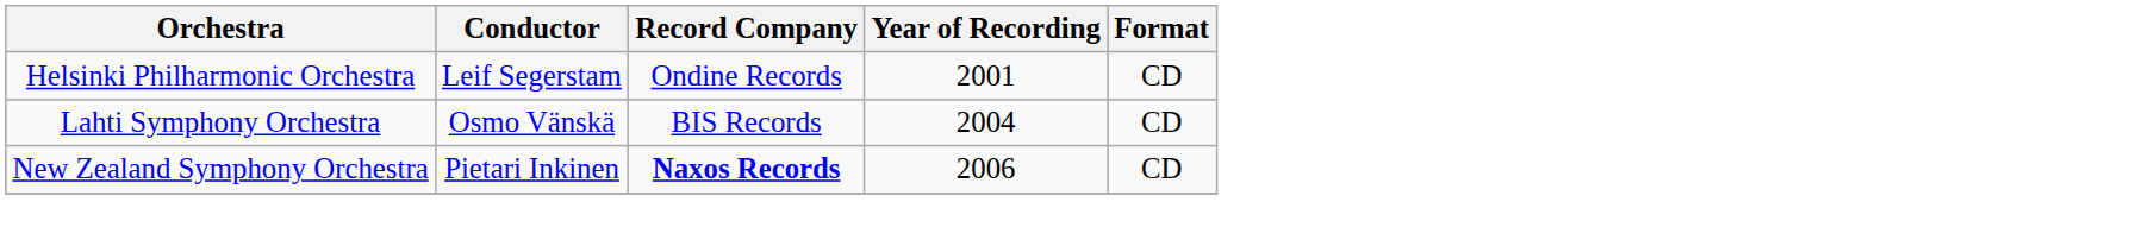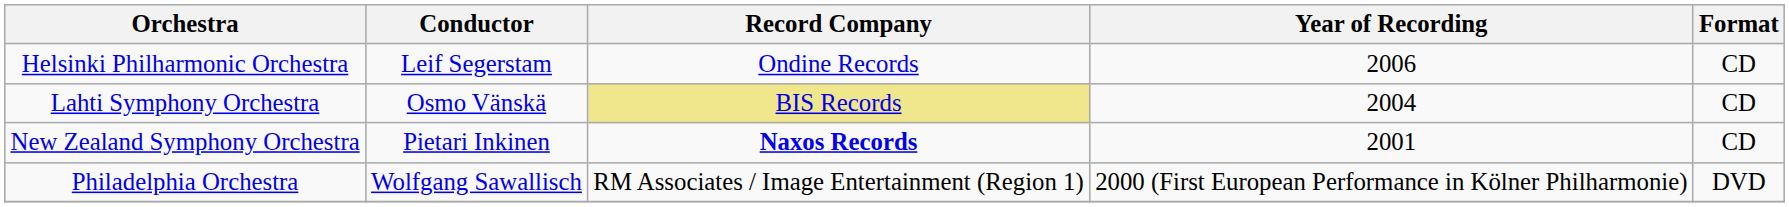Helsinki Philharmonic Orchestra | Year of Recording: 2001 -> 2006
Lahti Symphony Orchestra | Record Company: no background -> khaki background
New Zealand Symphony Orchestra | Year of Recording: 2006 -> 2001
+ row: Philadelphia Orchestra | Wolfgang Sawallisch | RM Associates / Image Entertainment (Region 1) | 2000 (First European Performance in Kölner Philharmonie) | DVD
